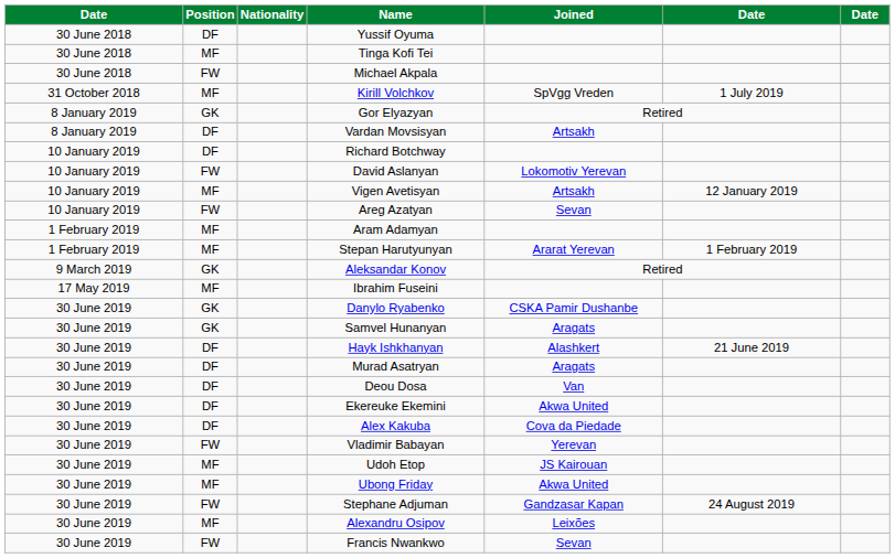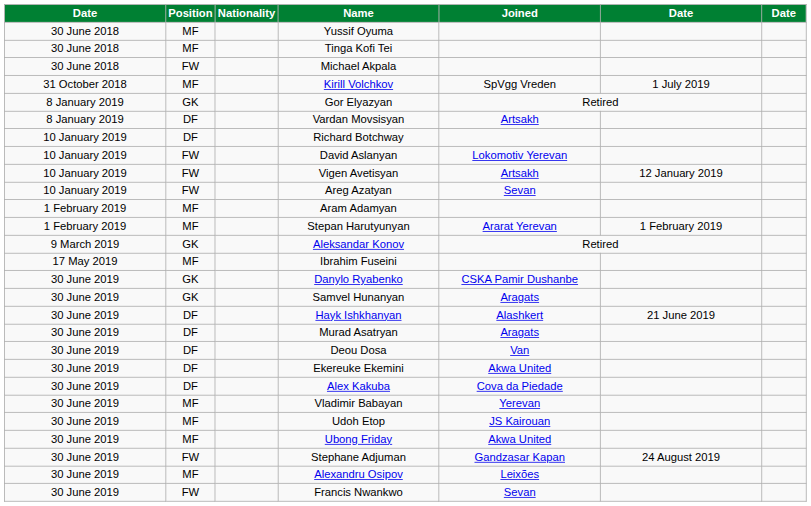Yussif Oyuma | Position: DF -> MF
Vigen Avetisyan | Position: MF -> FW
Vladimir Babayan | Position: FW -> MF
